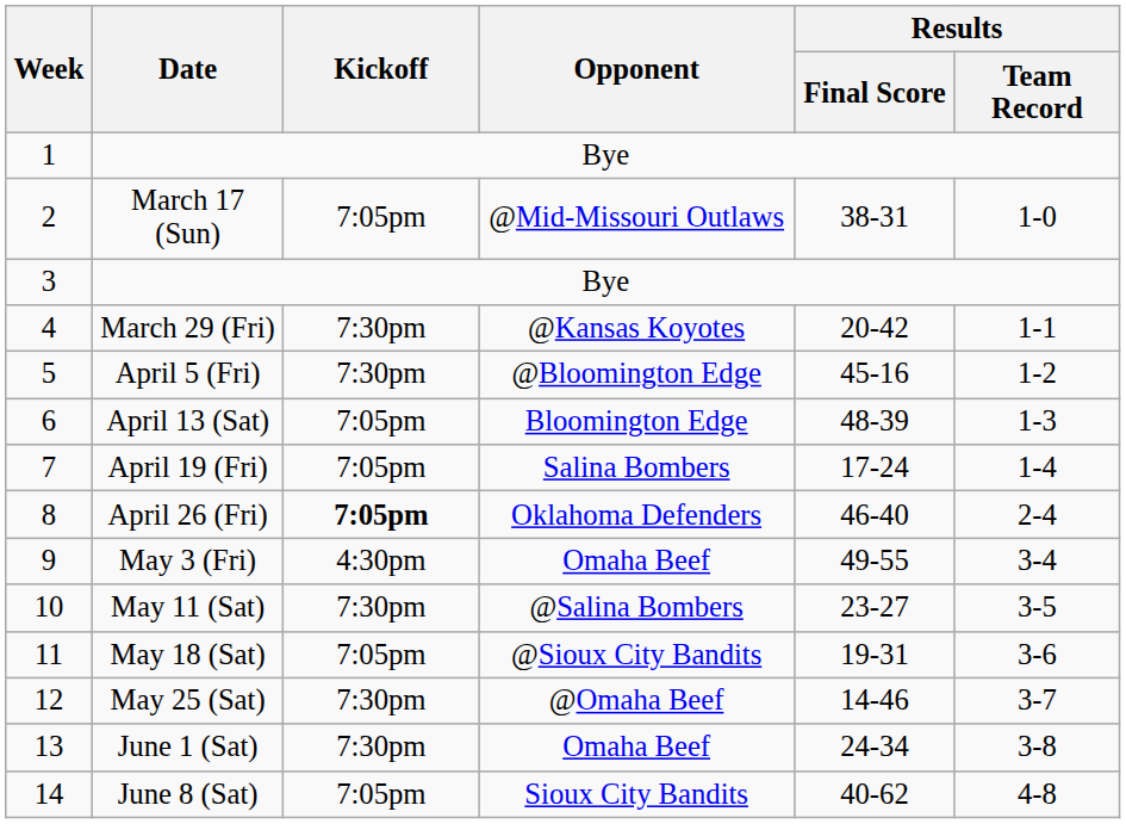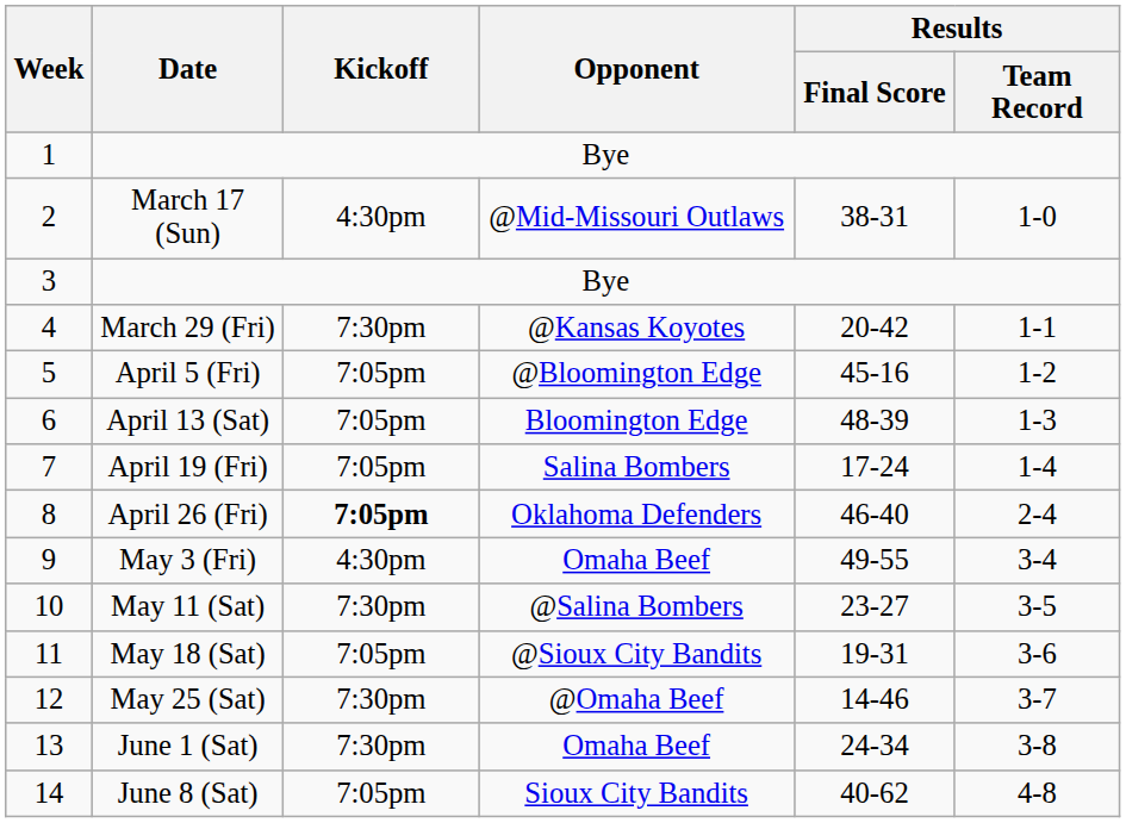March 17 (Sun) | Kickoff: 7:05pm -> 4:30pm
April 5 (Fri) | Kickoff: 7:30pm -> 7:05pm
